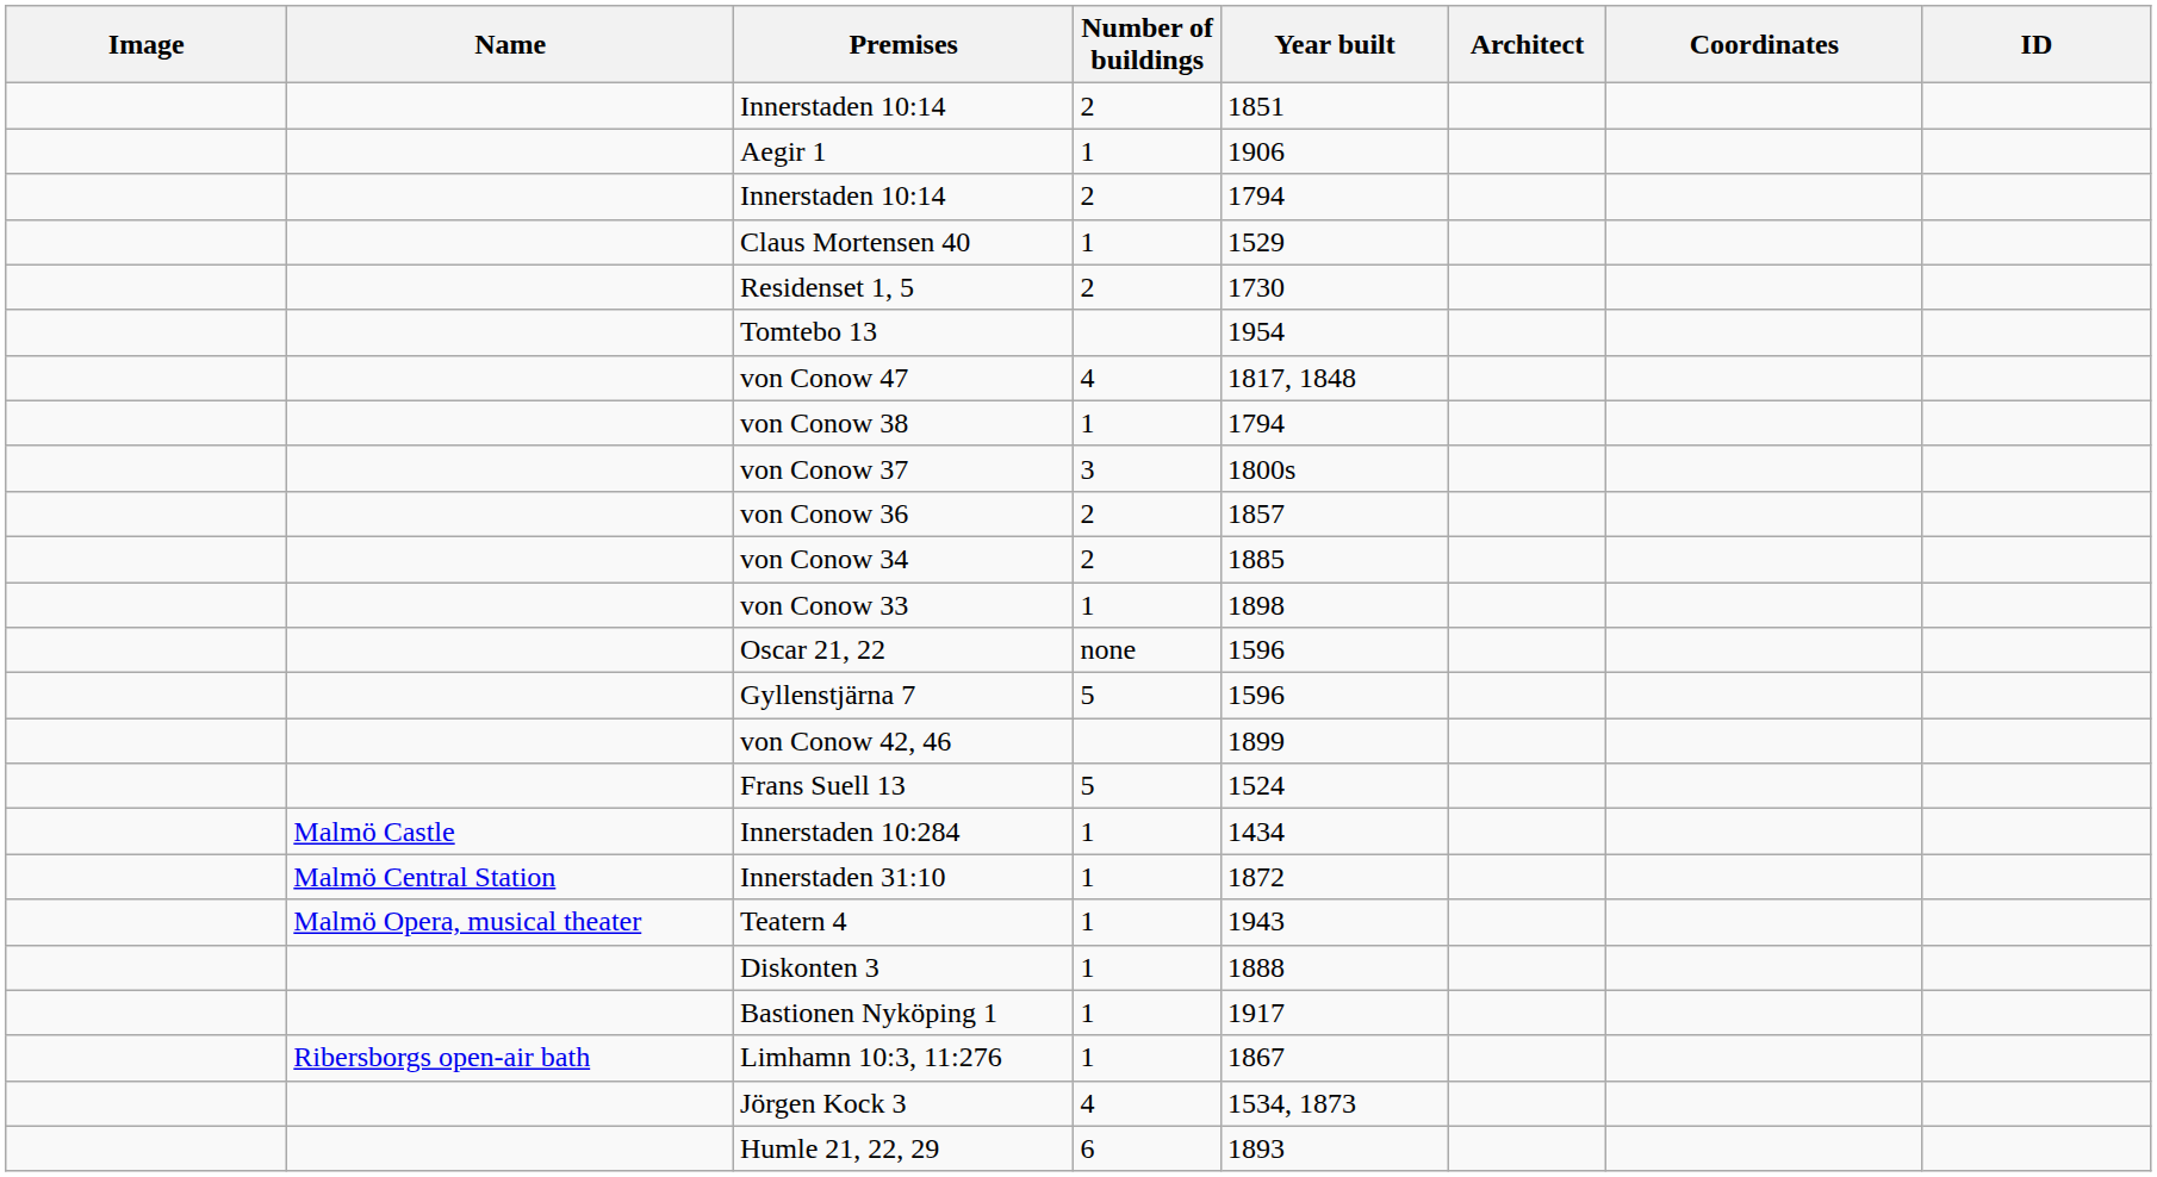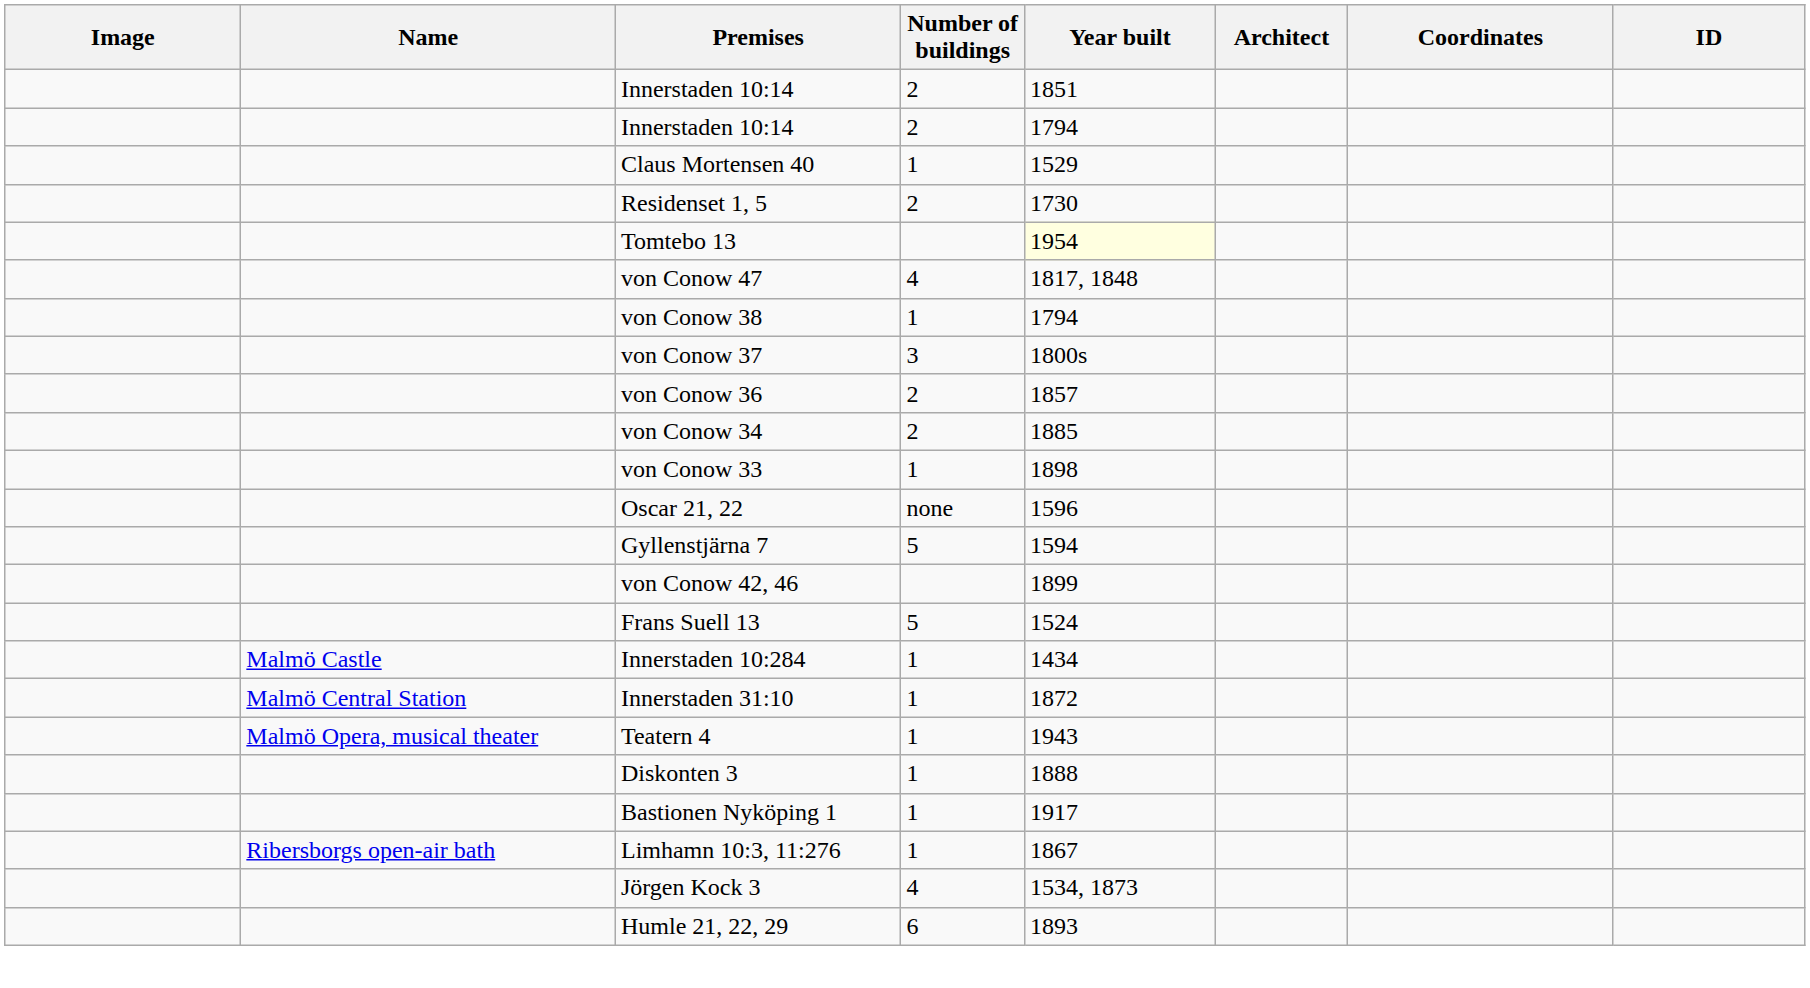- row: Aegir 1 | 1 | 1906
Tomtebo 13 | Year built: no background -> lightyellow background
Gyllenstjärna 7 | Year built: 1596 -> 1594
